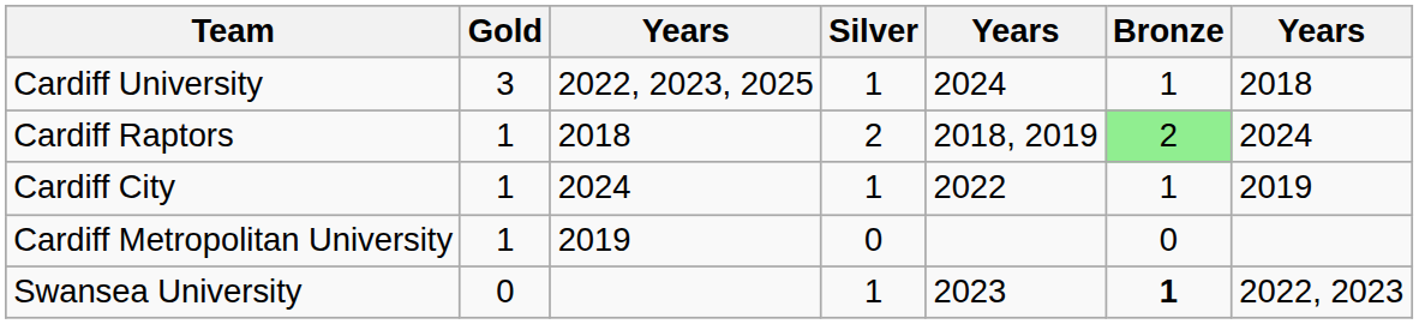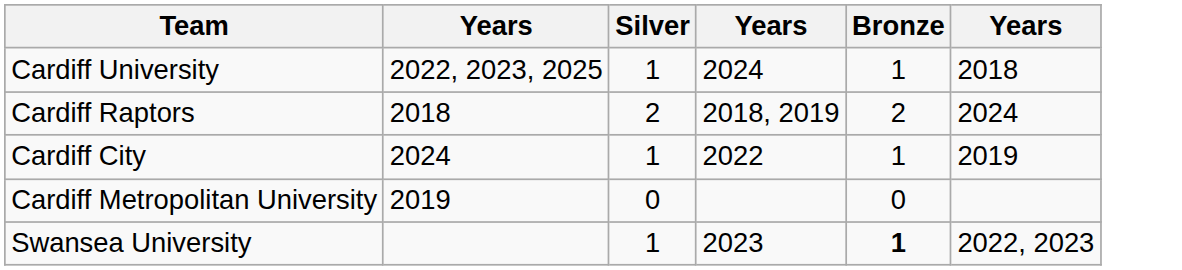- column: Gold | 3 | 1 | 1 | 1 | 0
Cardiff Raptors | Bronze: lightgreen background -> no background
